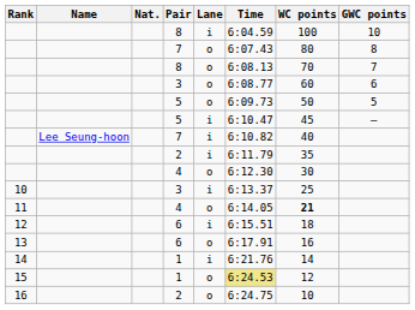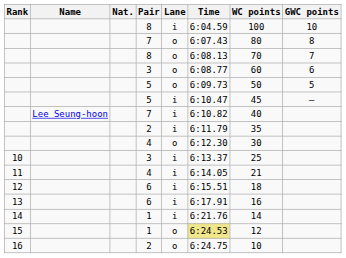11 | Lane: o -> i
11 | WC points: bold -> normal
13 | Lane: o -> i
